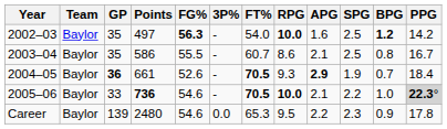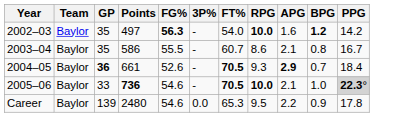- column: SPG | 2.5 | 2.5 | 1.9 | 2.2 | 2.3
